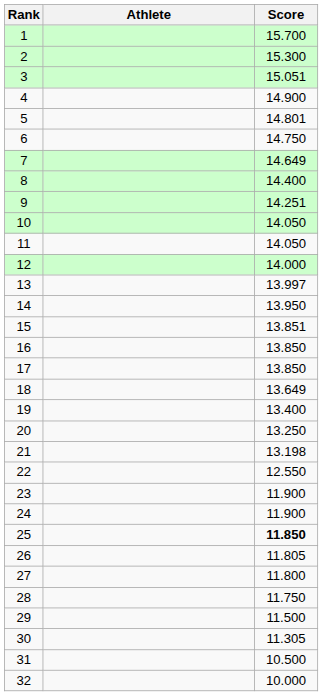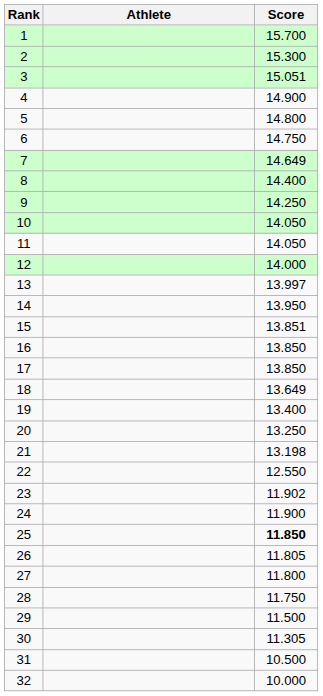5 | Score: 14.801 -> 14.800
9 | Score: 14.251 -> 14.250
23 | Score: 11.900 -> 11.902
